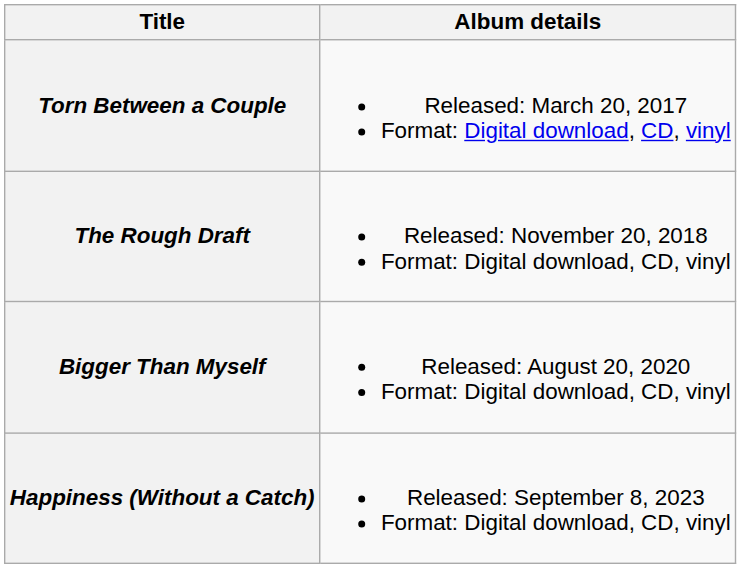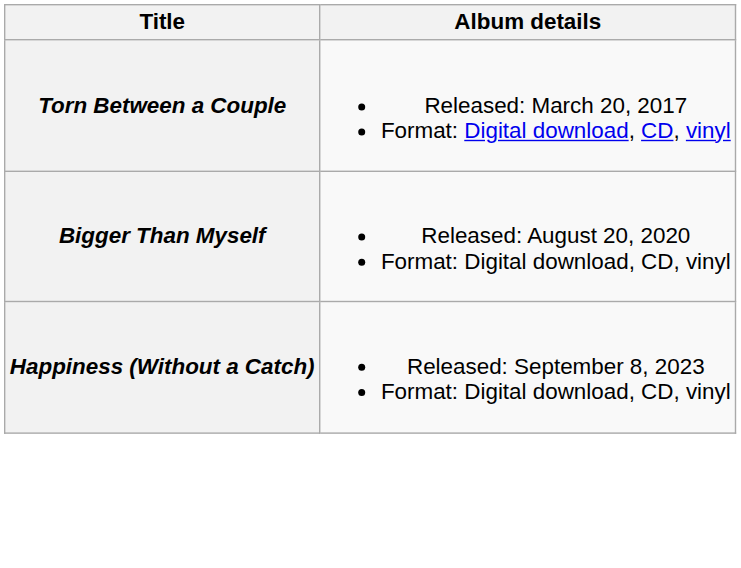- row: The Rough Draft | Released: November 20, 2018 Format: Digital download, CD, vinyl
